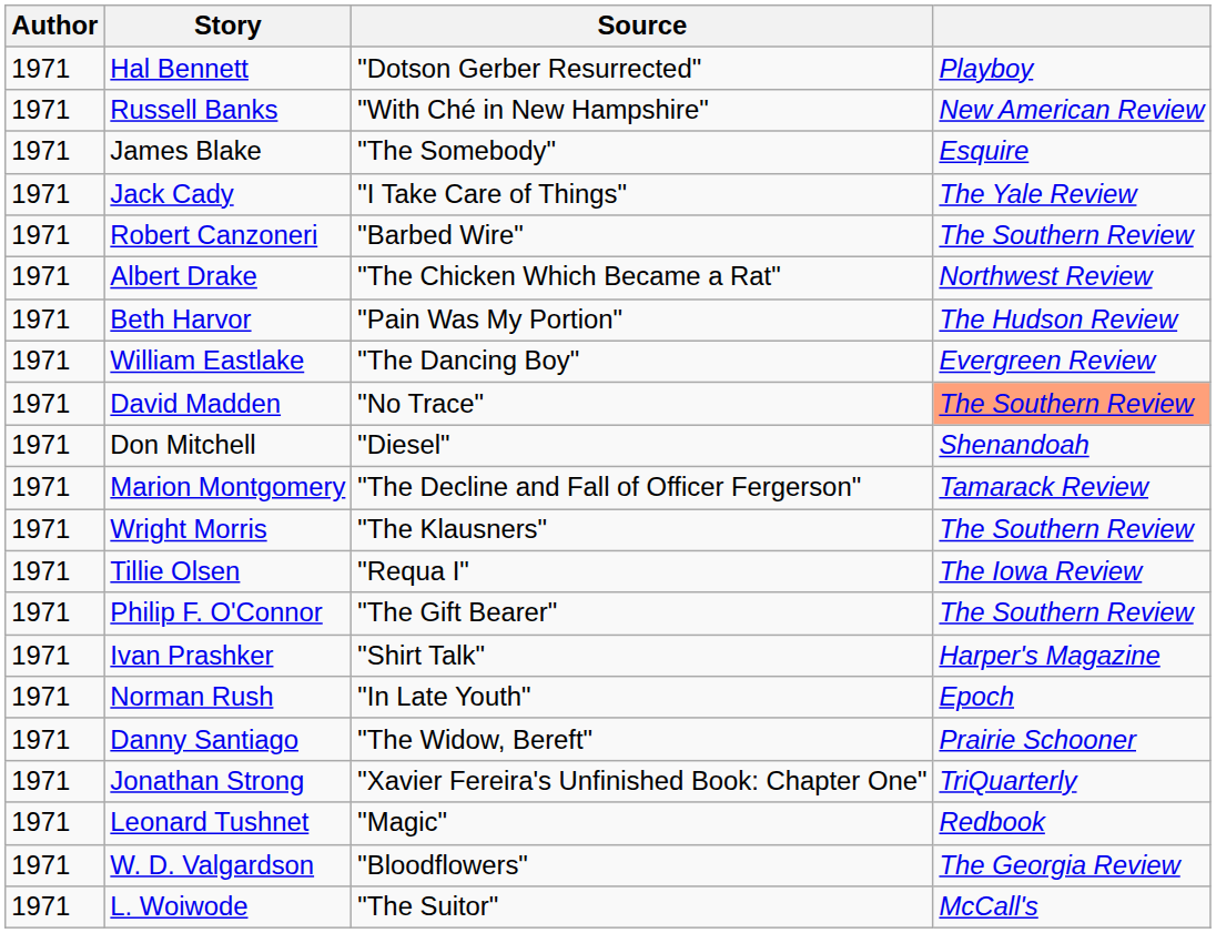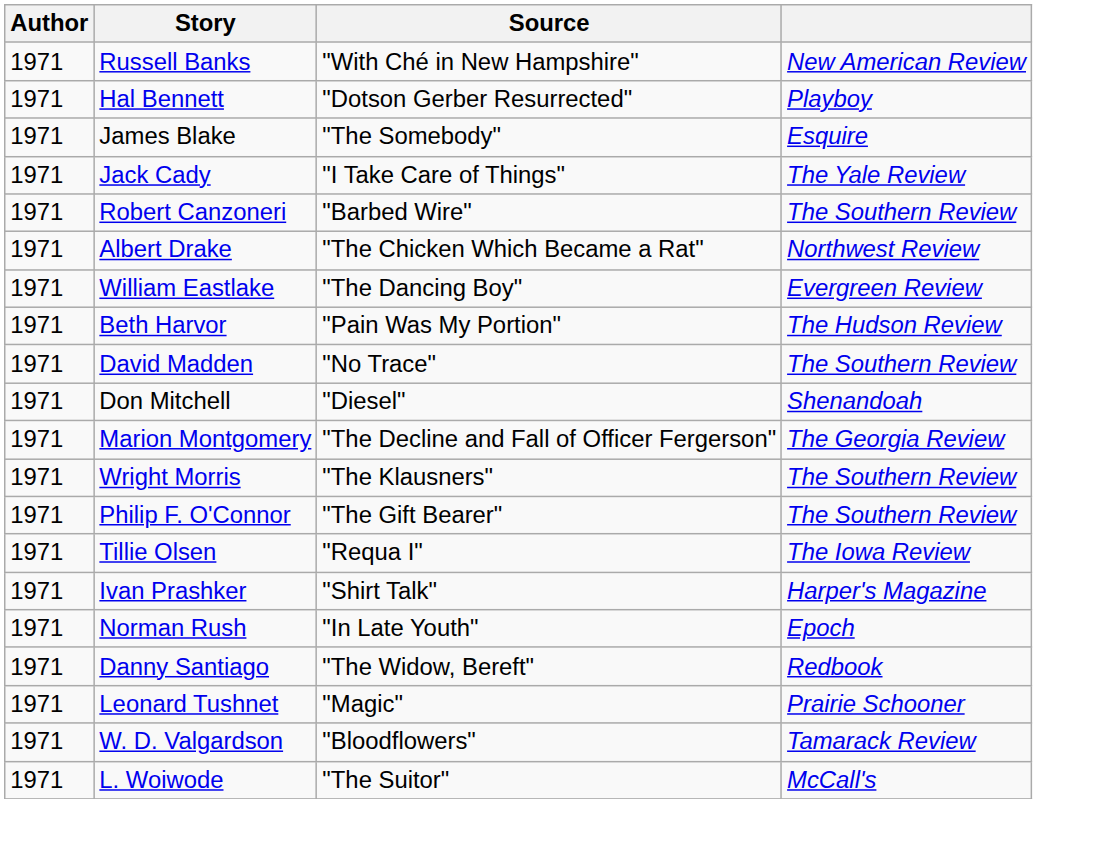rows swapped: Russell Banks <-> Hal Bennett
rows swapped: William Eastlake <-> Beth Harvor
David Madden | column 4: lightsalmon background -> no background
Marion Montgomery | column 4: Tamarack Review -> The Georgia Review
rows swapped: Philip F. O'Connor <-> Tillie Olsen
Danny Santiago | column 4: Prairie Schooner -> Redbook
- row: 1971 | Jonathan Strong | "Xavier Fereira's Unfinished Book: Chapter One" | TriQuarterly
Leonard Tushnet | column 4: Redbook -> Prairie Schooner
W. D. Valgardson | column 4: The Georgia Review -> Tamarack Review
